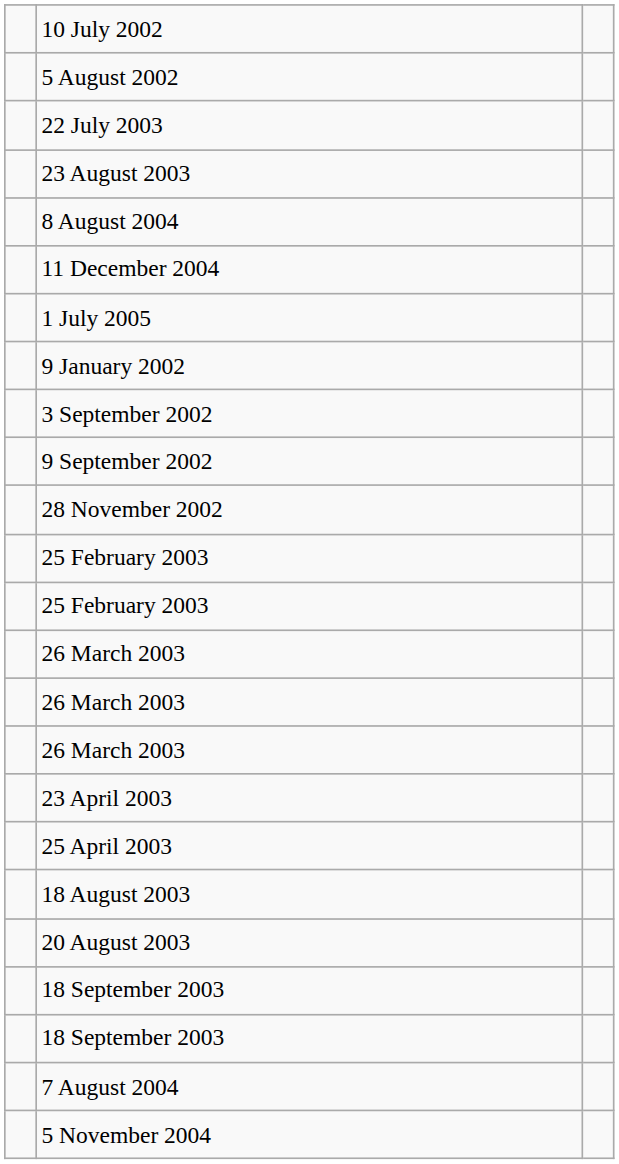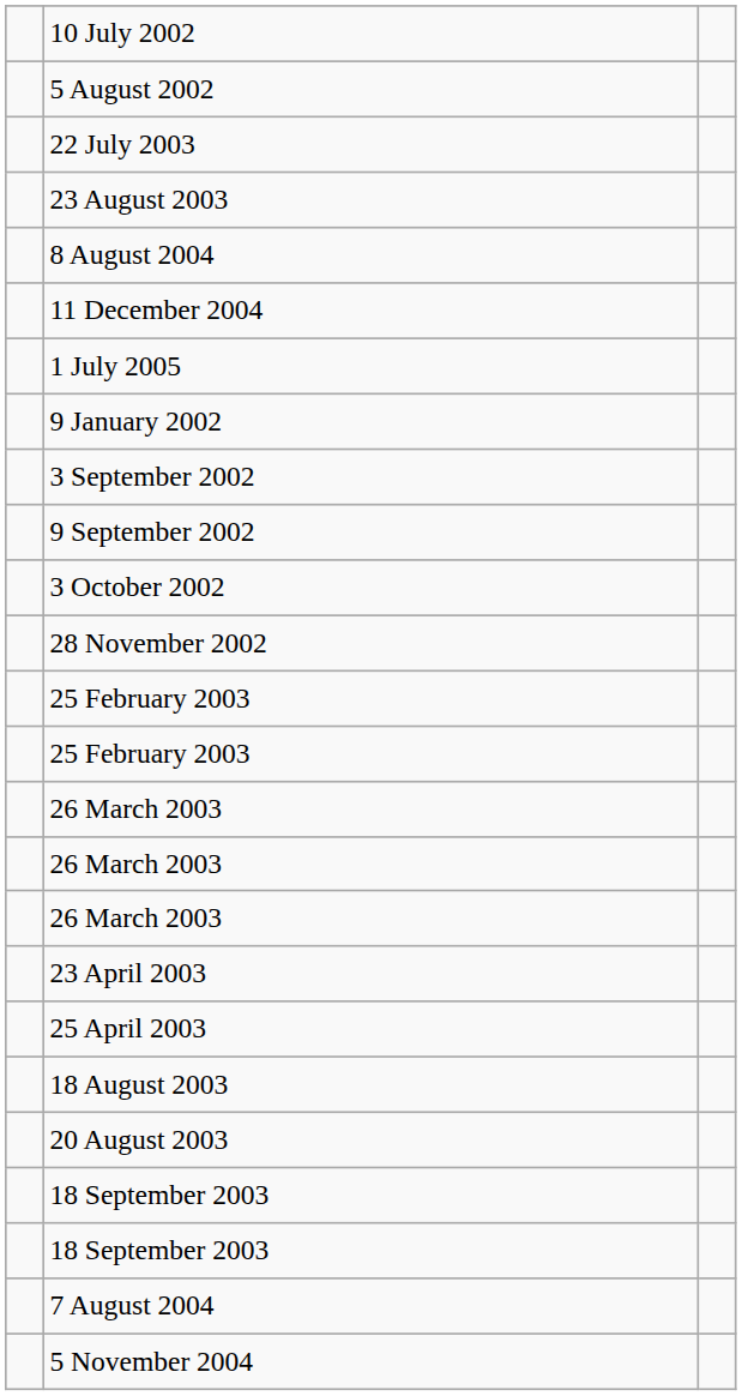+ row: 3 October 2002
